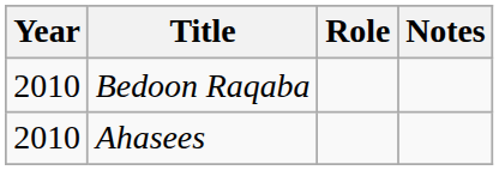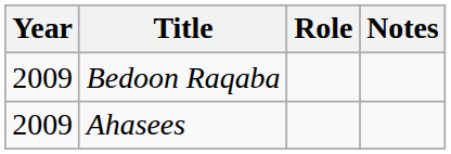Bedoon Raqaba | Year: 2010 -> 2009
Ahasees | Year: 2010 -> 2009
